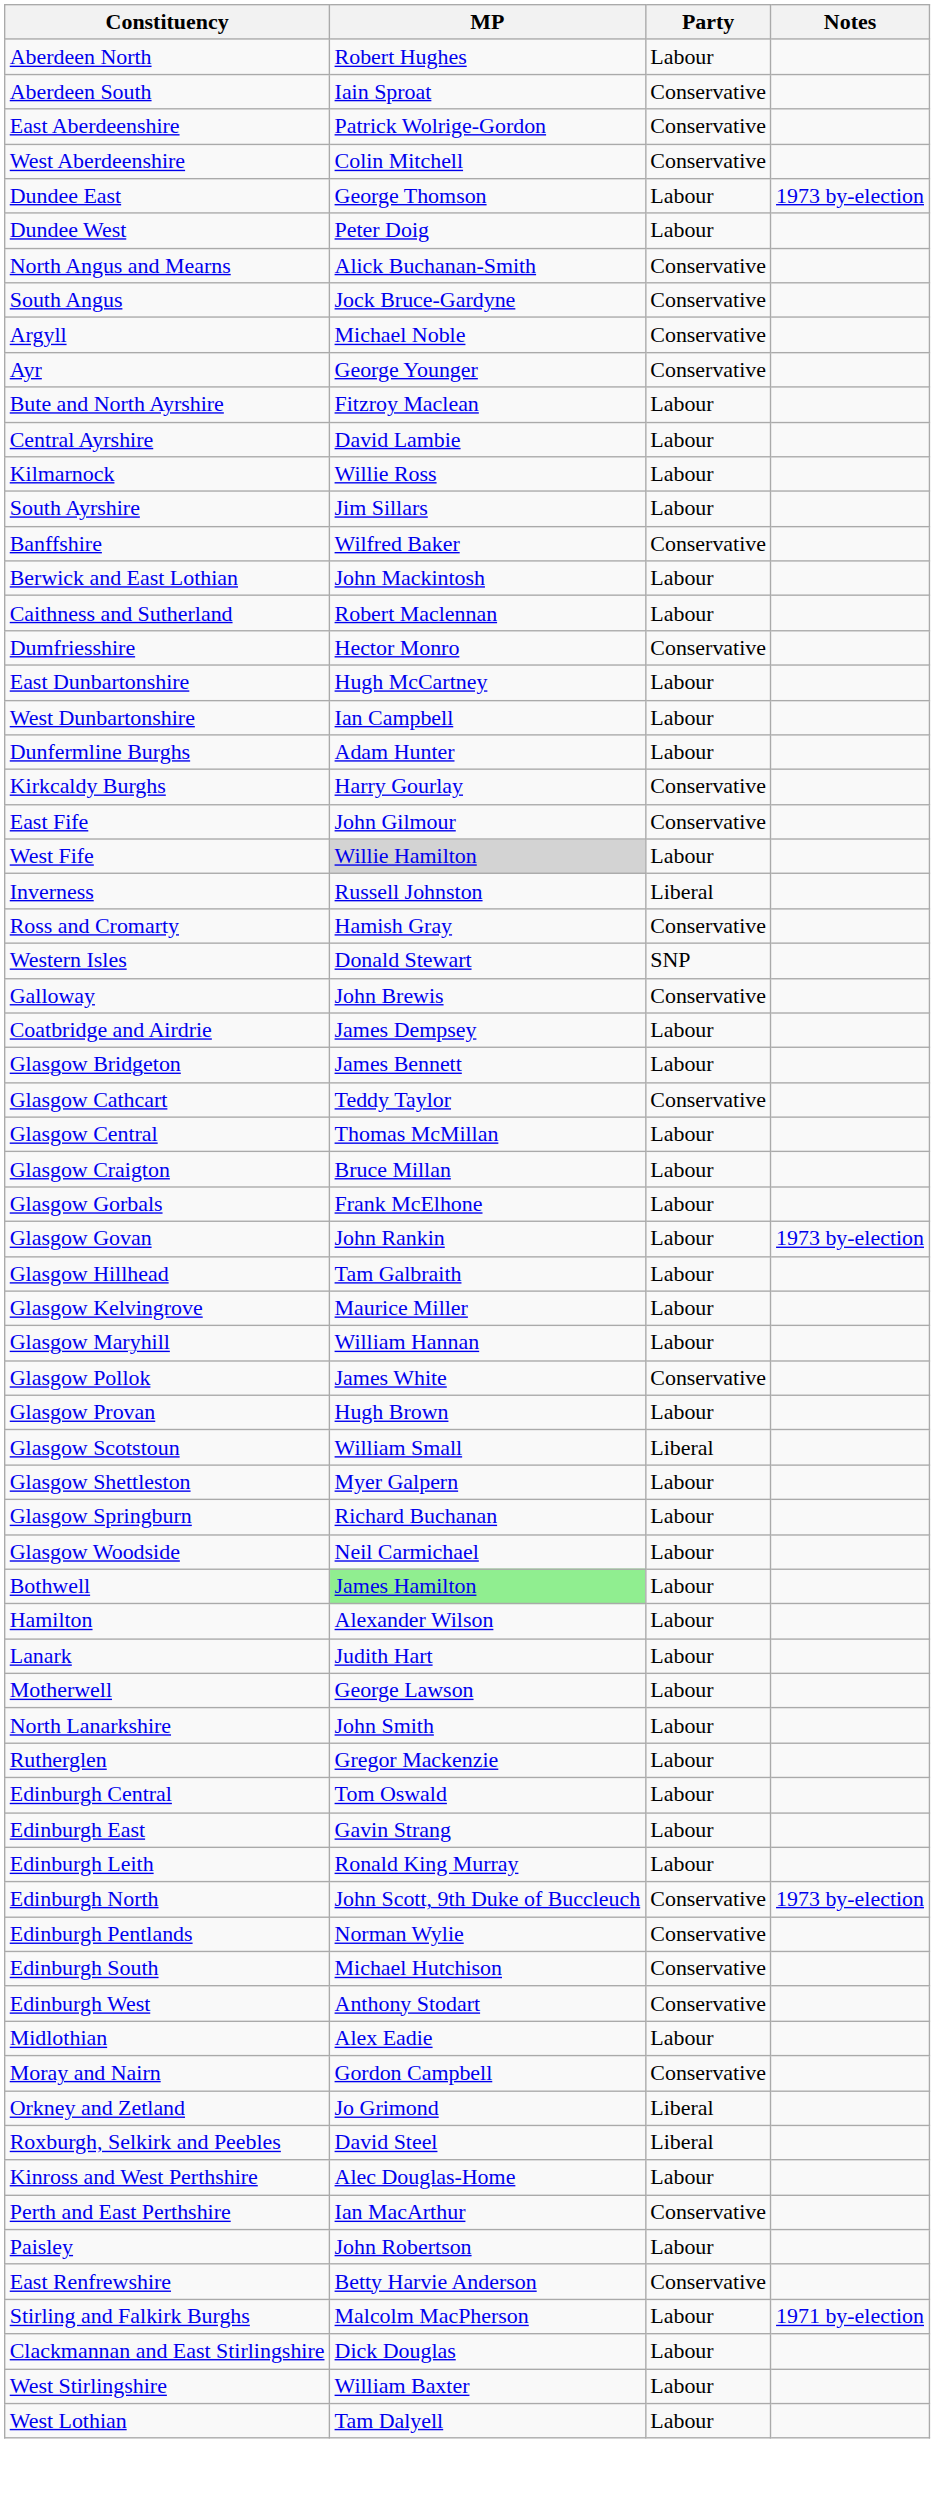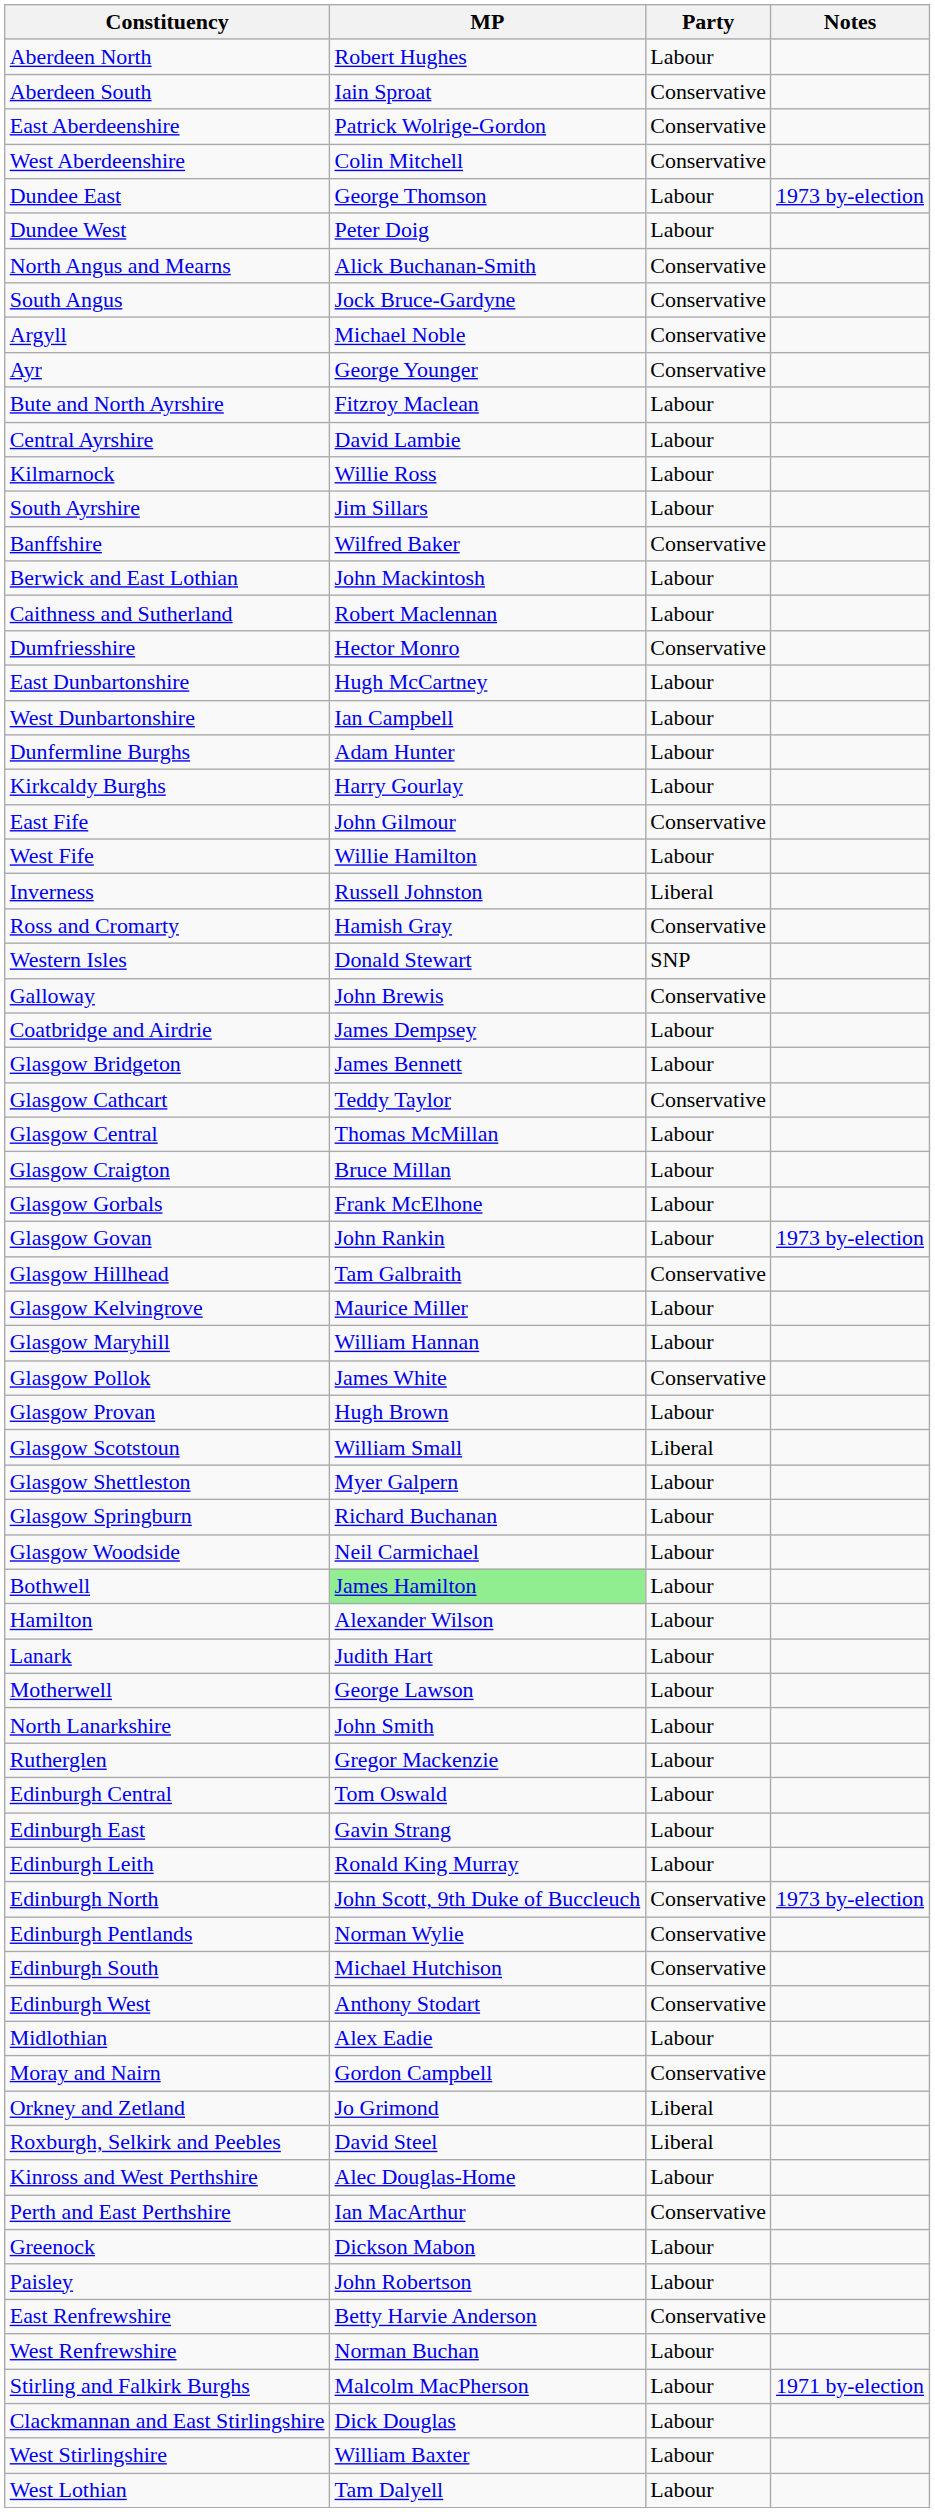Kirkcaldy Burghs | Party: Conservative -> Labour
West Fife | MP: lightgrey background -> no background
Glasgow Hillhead | Party: Labour -> Conservative
+ row: Greenock | Dickson Mabon | Labour
+ row: West Renfrewshire | Norman Buchan | Labour
